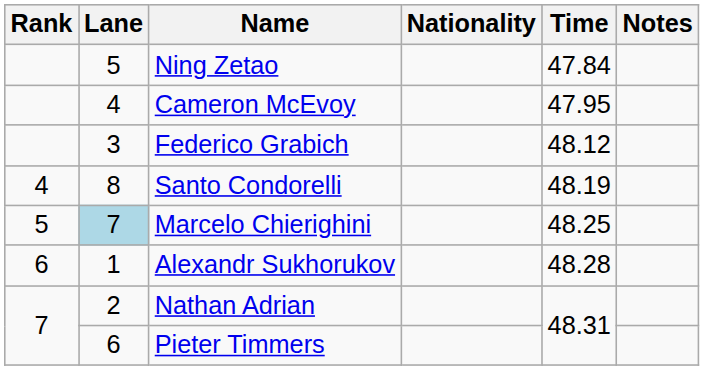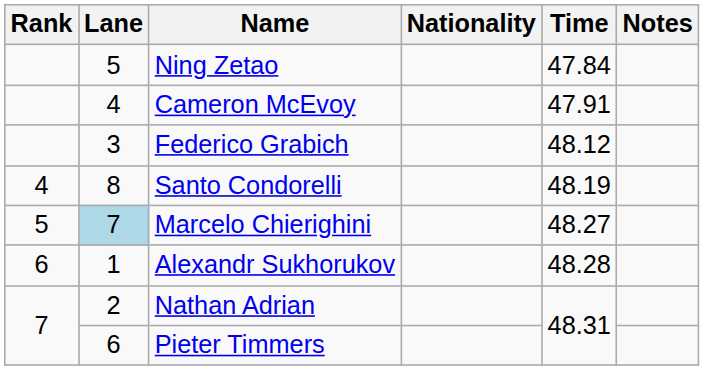Cameron McEvoy | Time: 47.95 -> 47.91
Marcelo Chierighini | Time: 48.25 -> 48.27
